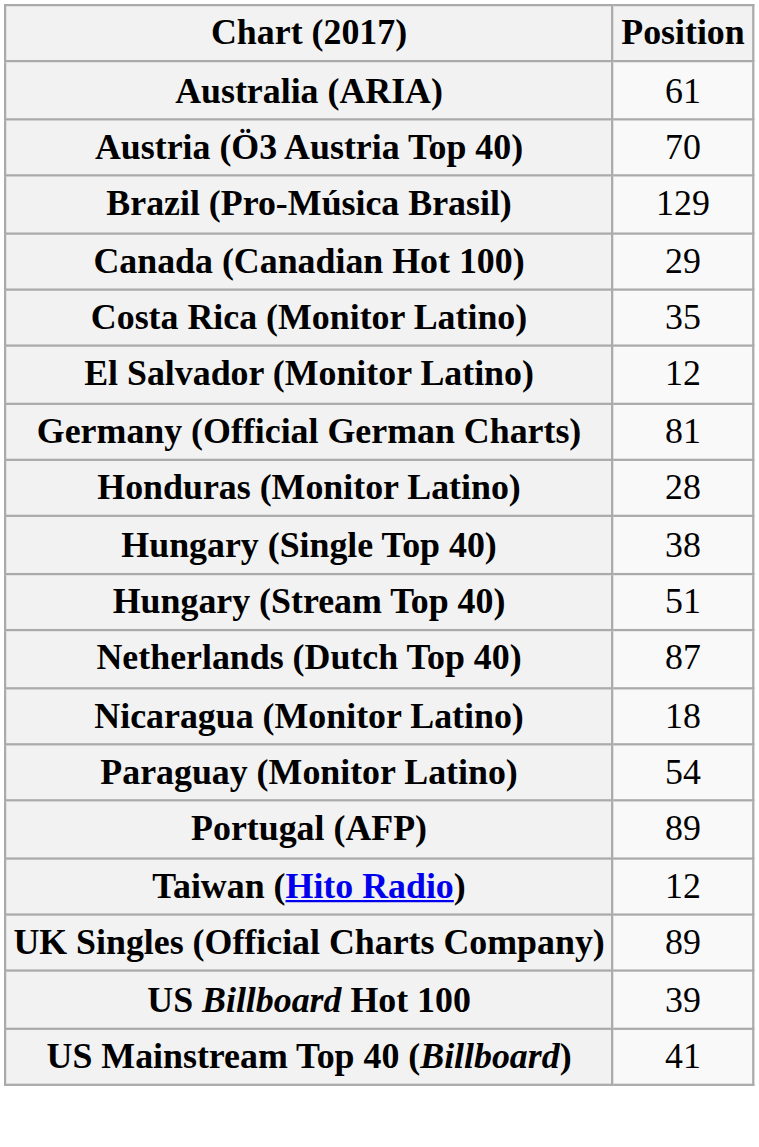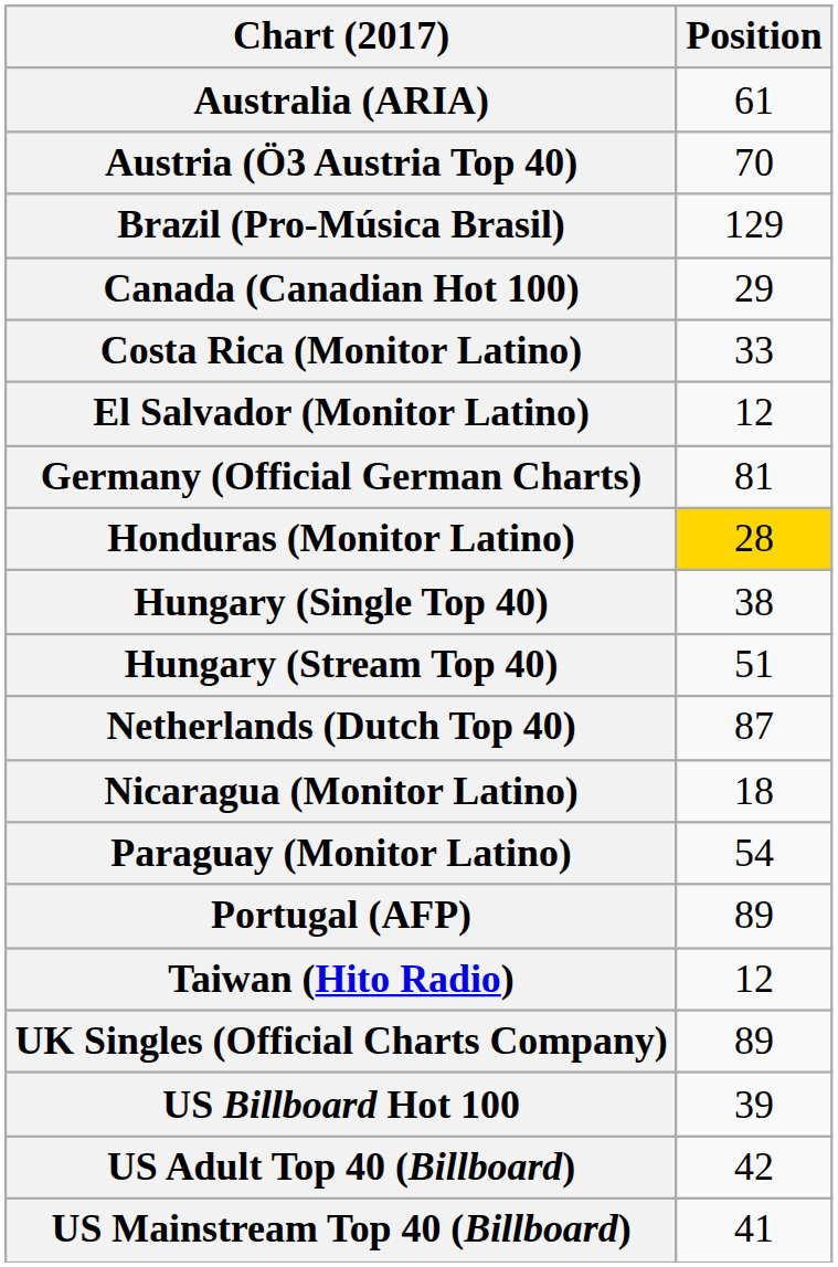Costa Rica (Monitor Latino) | Position: 35 -> 33
Honduras (Monitor Latino) | Position: no background -> gold background
+ row: US Adult Top 40 (Billboard) | 42
